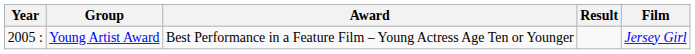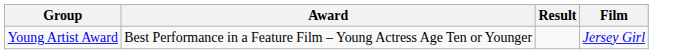- column: Year | 2005 :
